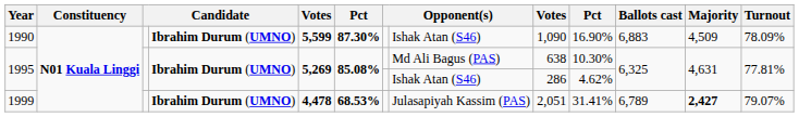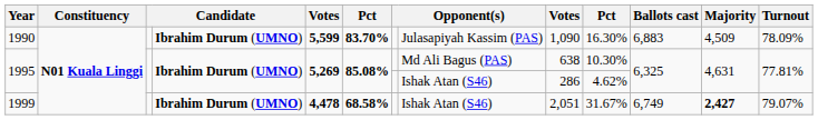1990 | column 6: 87.30% -> 83.70%
1990 | column 8: Ishak Atan (S46) -> Julasapiyah Kassim (PAS)
1990 | column 10: 16.90% -> 16.30%
1999 | column 6: 68.53% -> 68.58%
1999 | column 8: Julasapiyah Kassim (PAS) -> Ishak Atan (S46)
1999 | column 10: 31.41% -> 31.67%
1999 | Ballots cast: 6,789 -> 6,749
